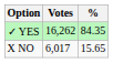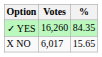✓ YES | Votes: 16,262 -> 16,260
